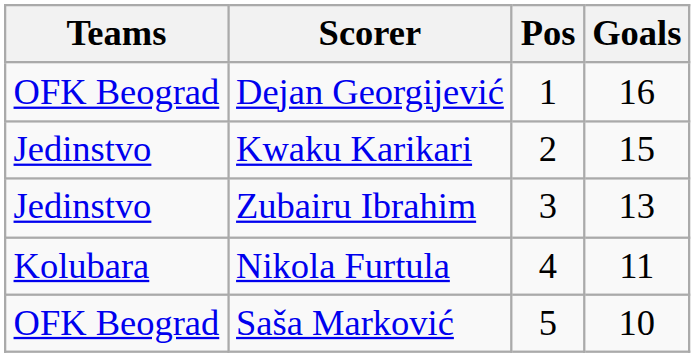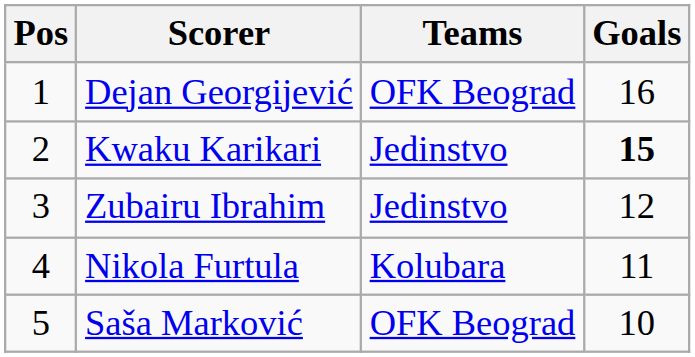columns swapped: Pos <-> Teams
Kwaku Karikari | Goals: normal -> bold
Zubairu Ibrahim | Goals: 13 -> 12
